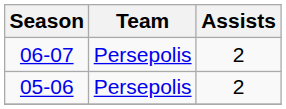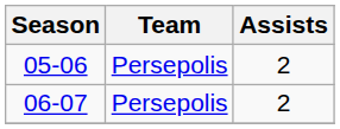rows swapped: 05-06 <-> 06-07
